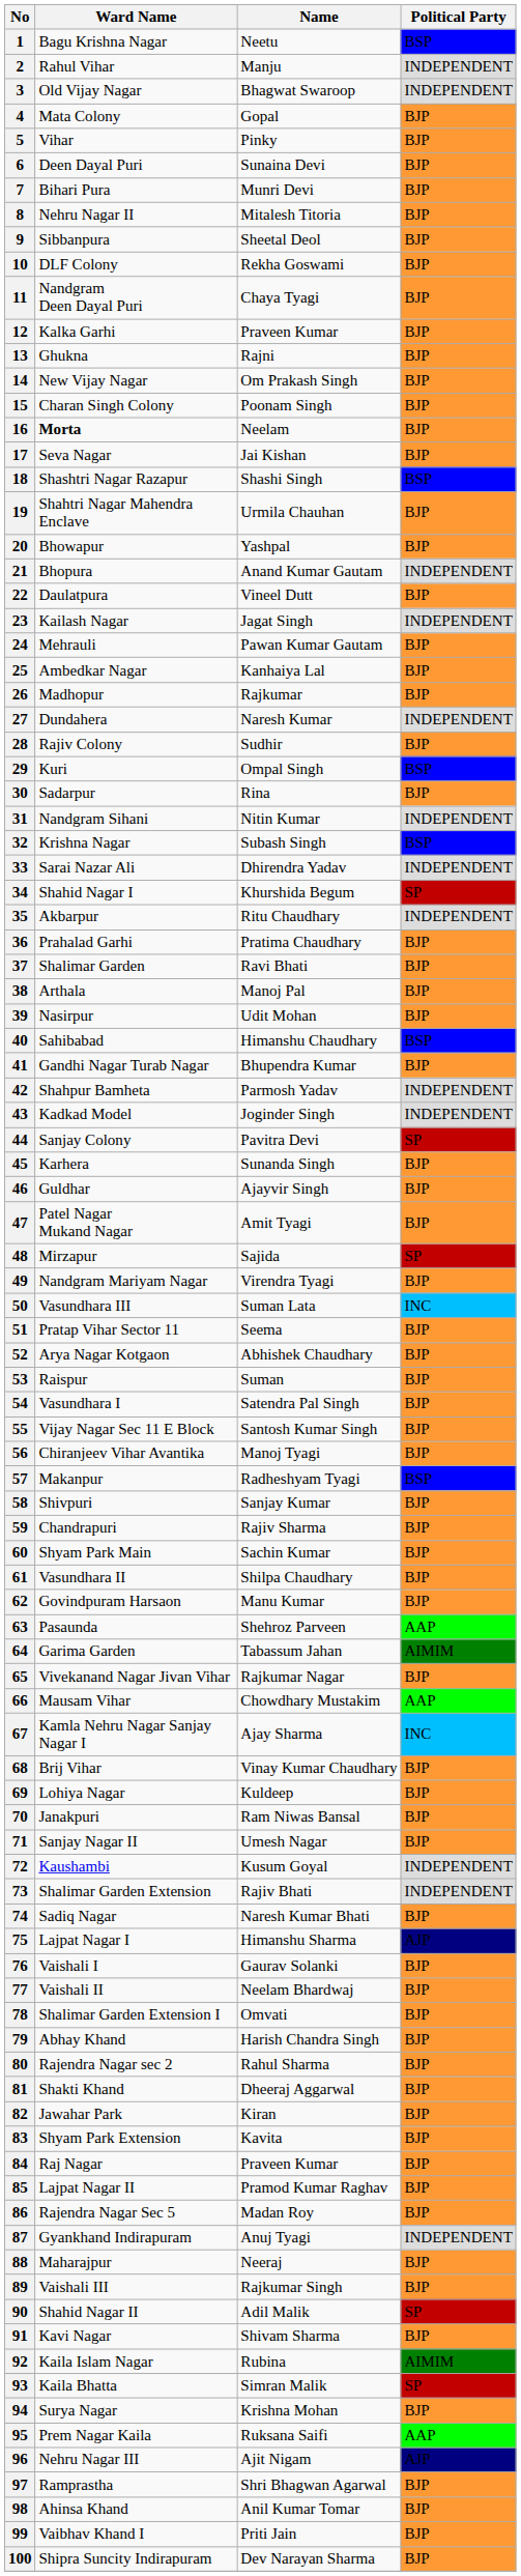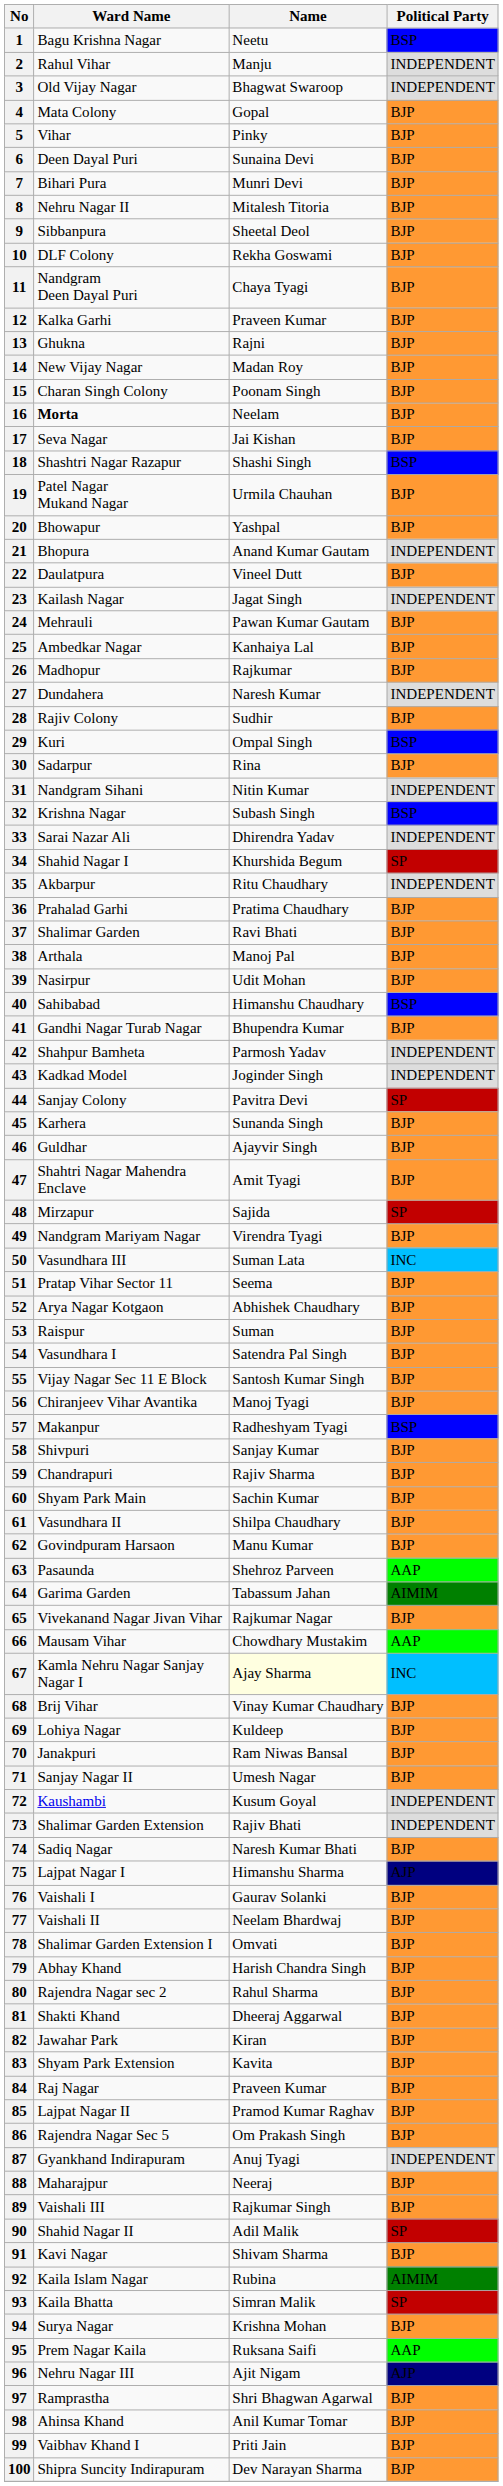14 | Name: Om Prakash Singh -> Madan Roy
19 | Ward Name: Shahtri Nagar Mahendra Enclave -> Patel Nagar Mukand Nagar
47 | Ward Name: Patel Nagar Mukand Nagar -> Shahtri Nagar Mahendra Enclave
67 | Name: no background -> lightyellow background
86 | Name: Madan Roy -> Om Prakash Singh
